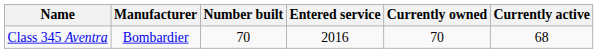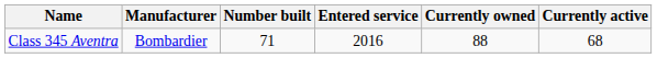Class 345 Aventra | Number built: 70 -> 71
Class 345 Aventra | Currently owned: 70 -> 88
